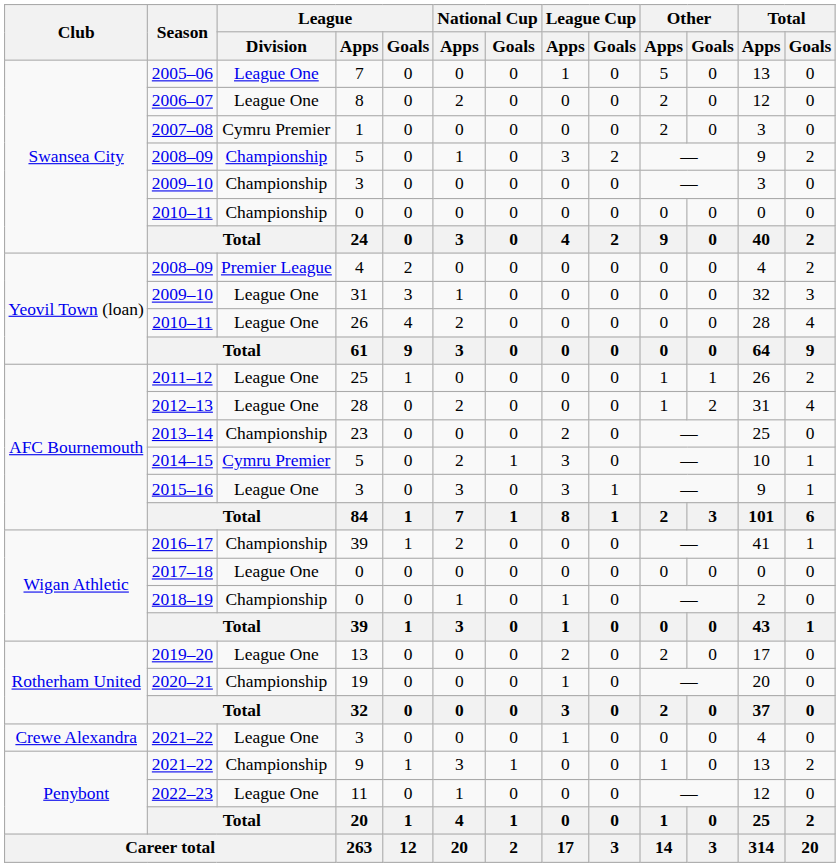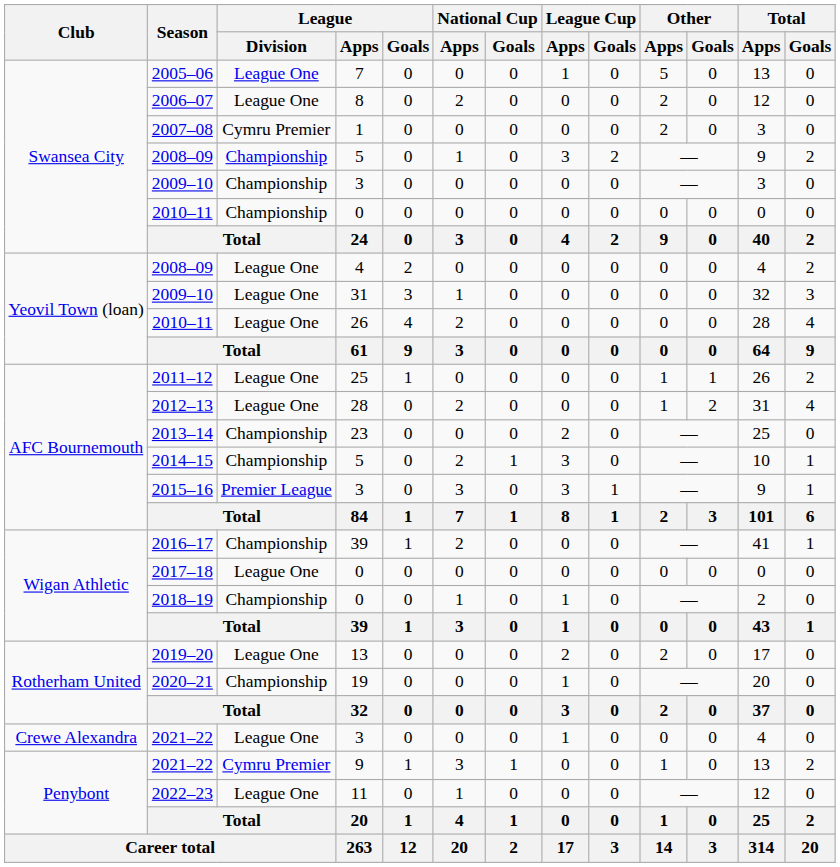2008–09 / 4 | League / Division: Premier League -> League One
2014–15 | League / Division: Cymru Premier -> Championship
2015–16 | League / Division: League One -> Premier League
2021–22 / 9 | League / Division: Championship -> Cymru Premier
